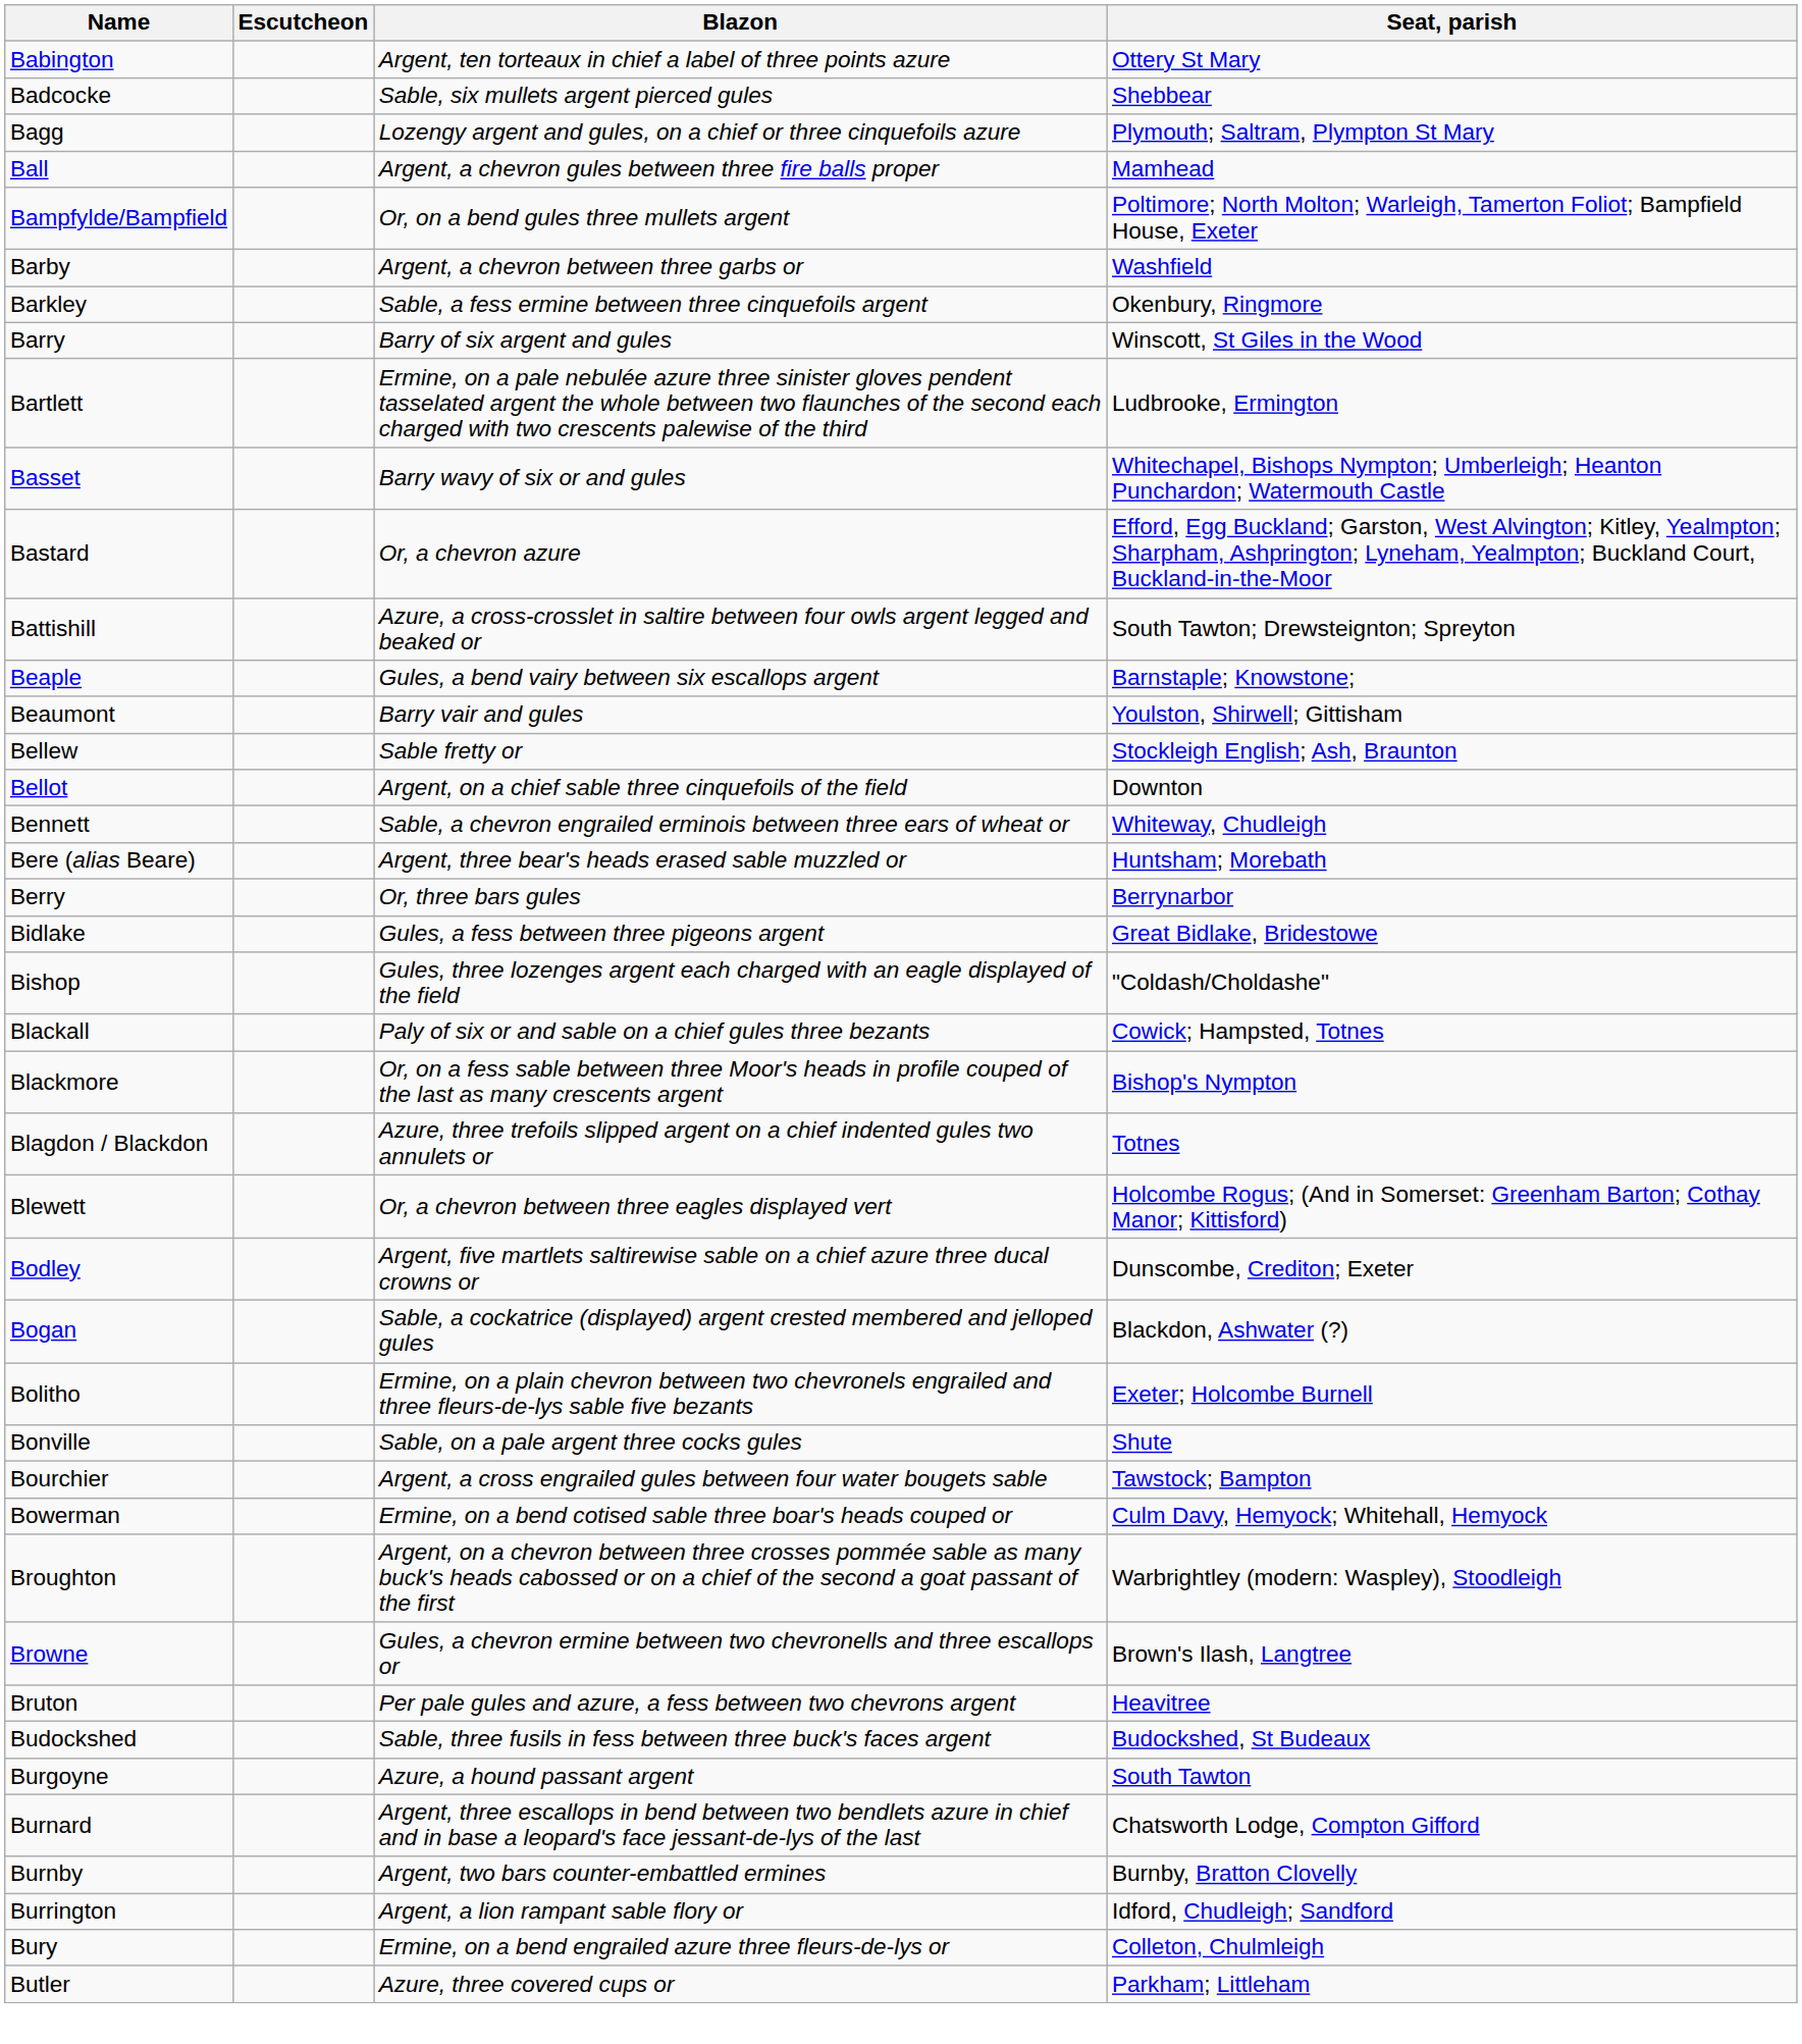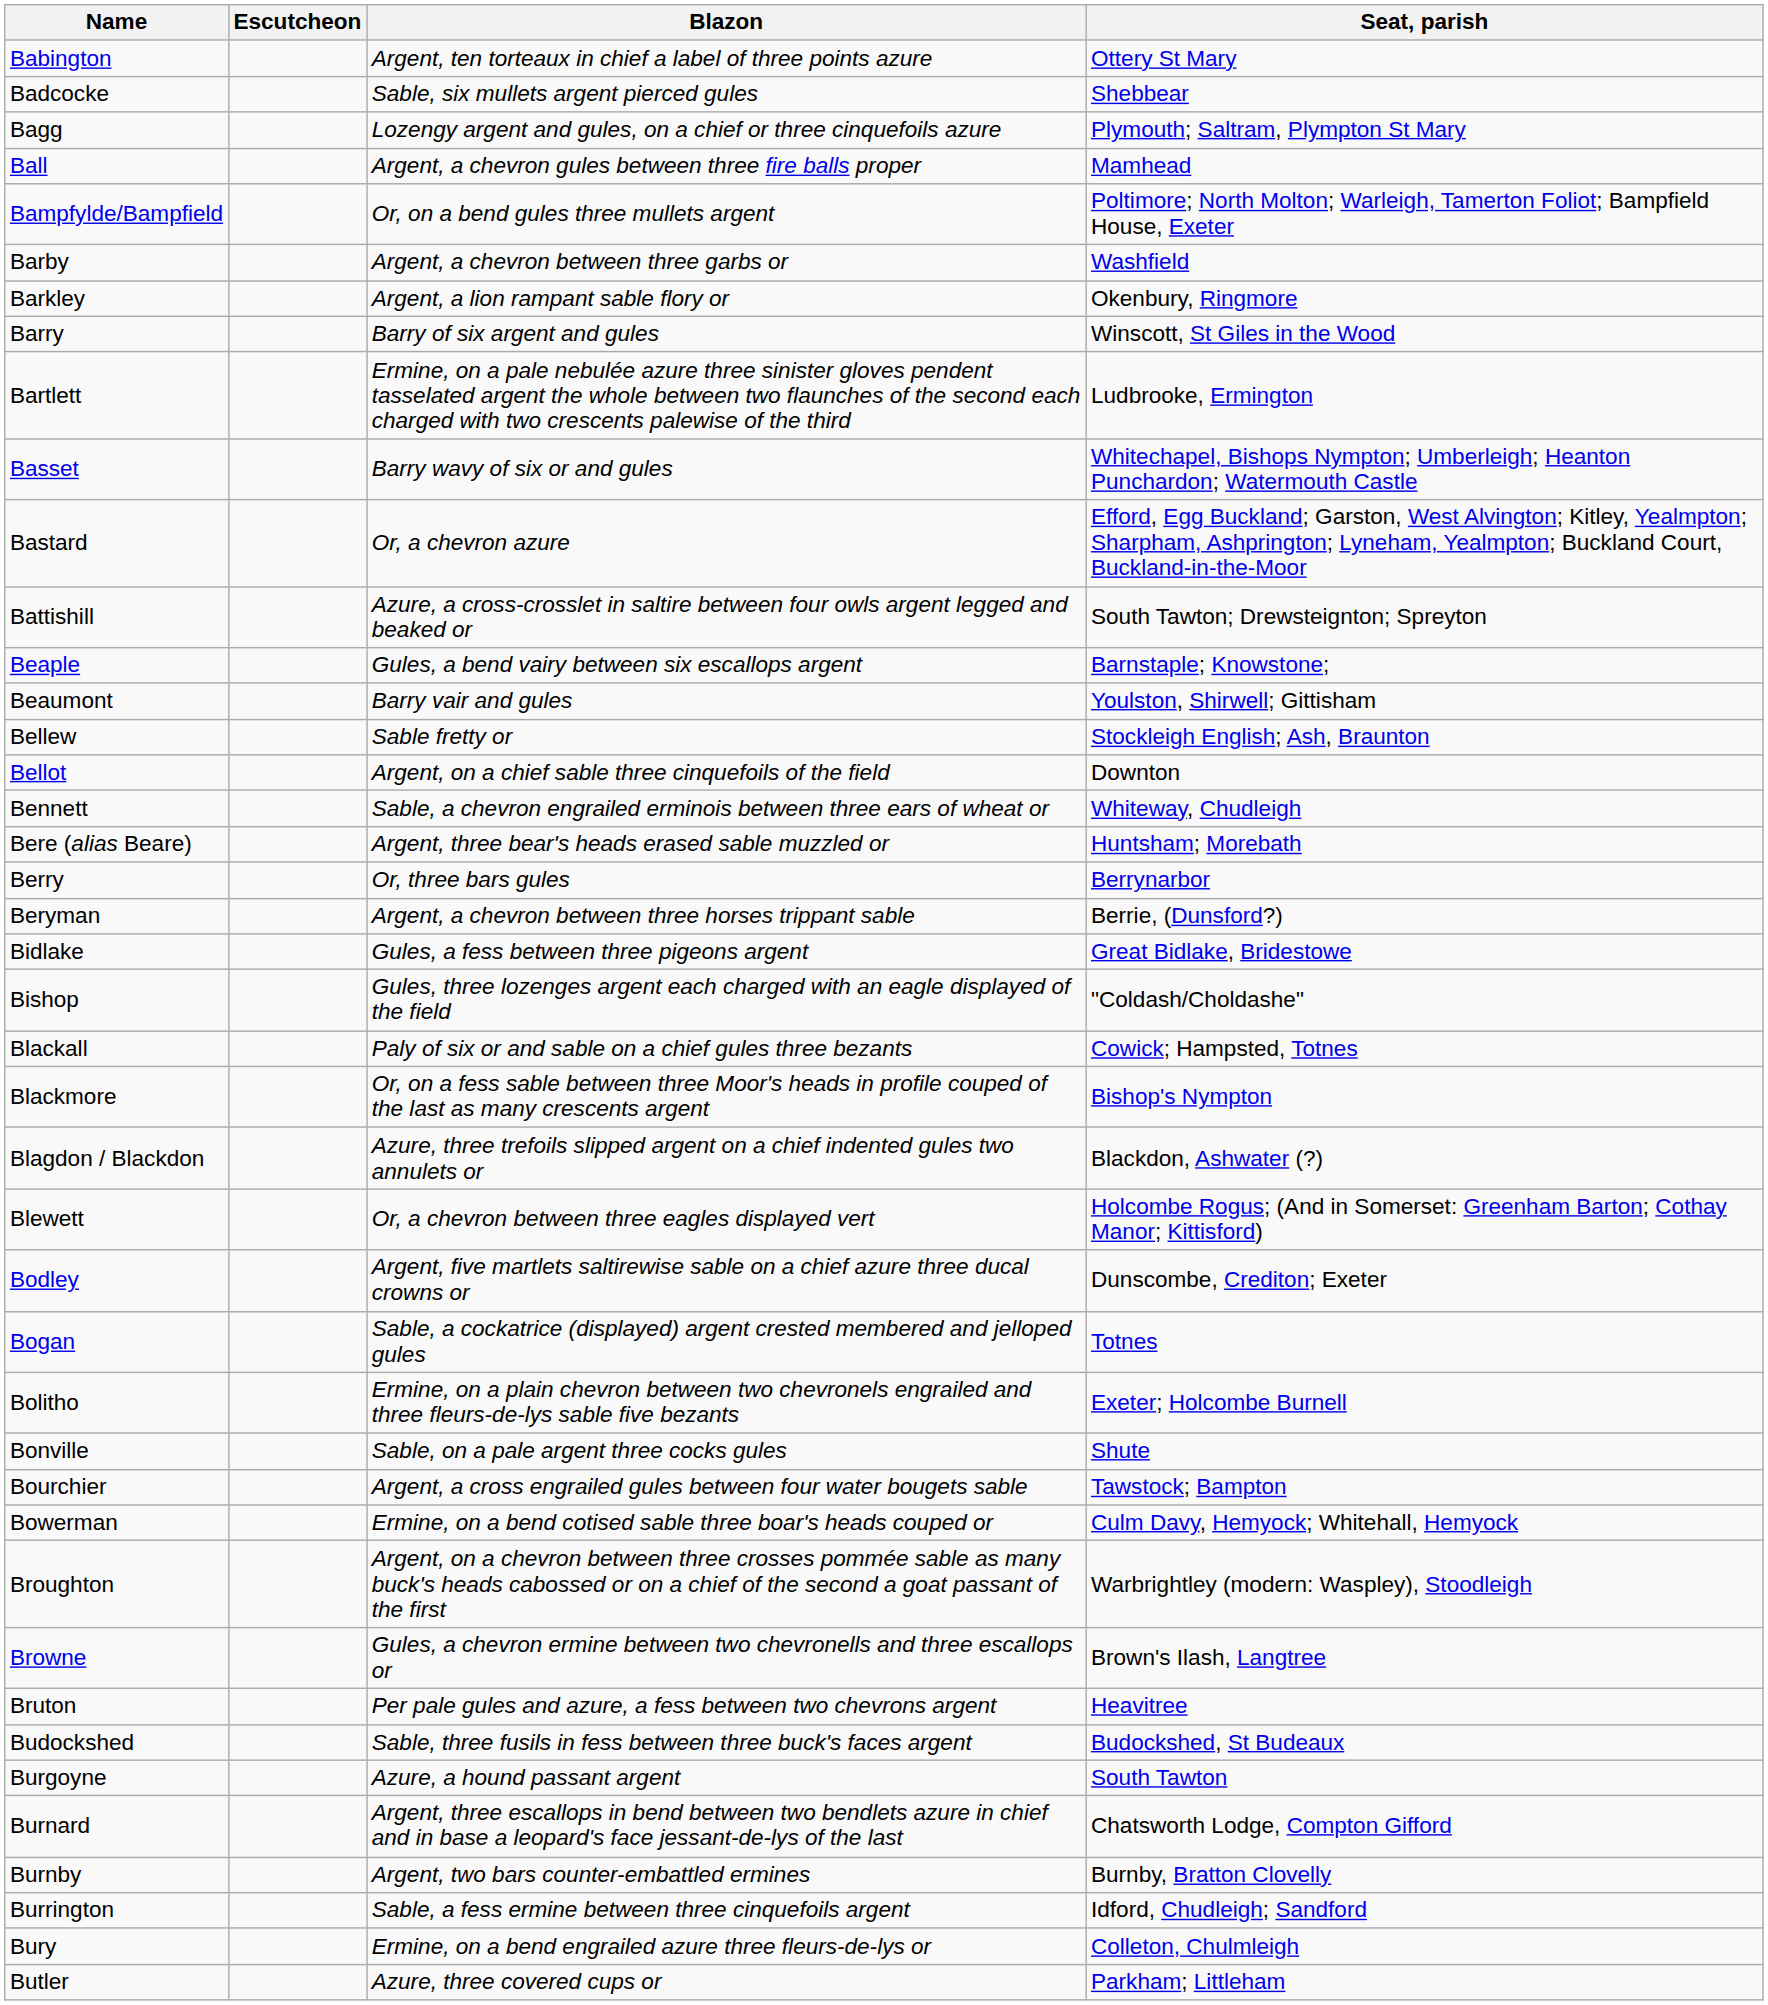Barkley | Blazon: Sable, a fess ermine between three cinquefoils argent -> Argent, a lion rampant sable flory or
+ row: Beryman | Argent, a chevron between three horses trippant sable | Berrie, (Dunsford?)
Blagdon / Blackdon | Seat, parish: Totnes -> Blackdon, Ashwater (?)
Bogan | Seat, parish: Blackdon, Ashwater (?) -> Totnes
Burrington | Blazon: Argent, a lion rampant sable flory or -> Sable, a fess ermine between three cinquefoils argent
